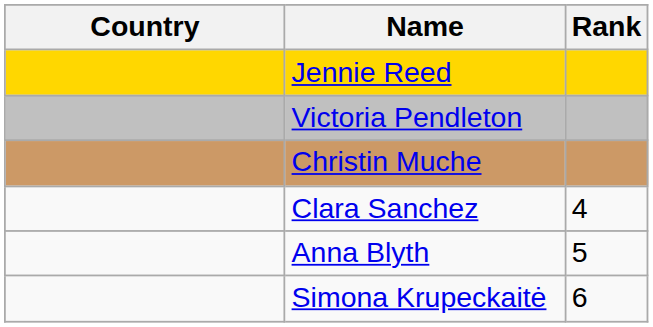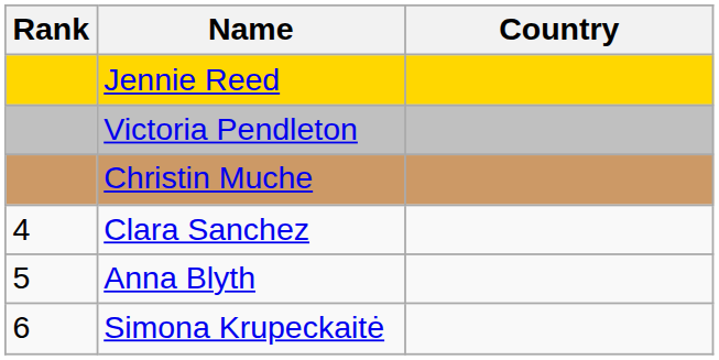columns swapped: Rank <-> Country
